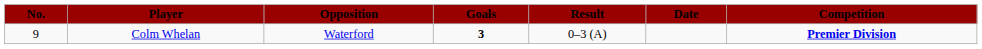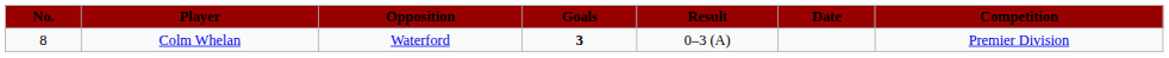Colm Whelan | No.: 9 -> 8
Colm Whelan | Competition: bold -> normal
